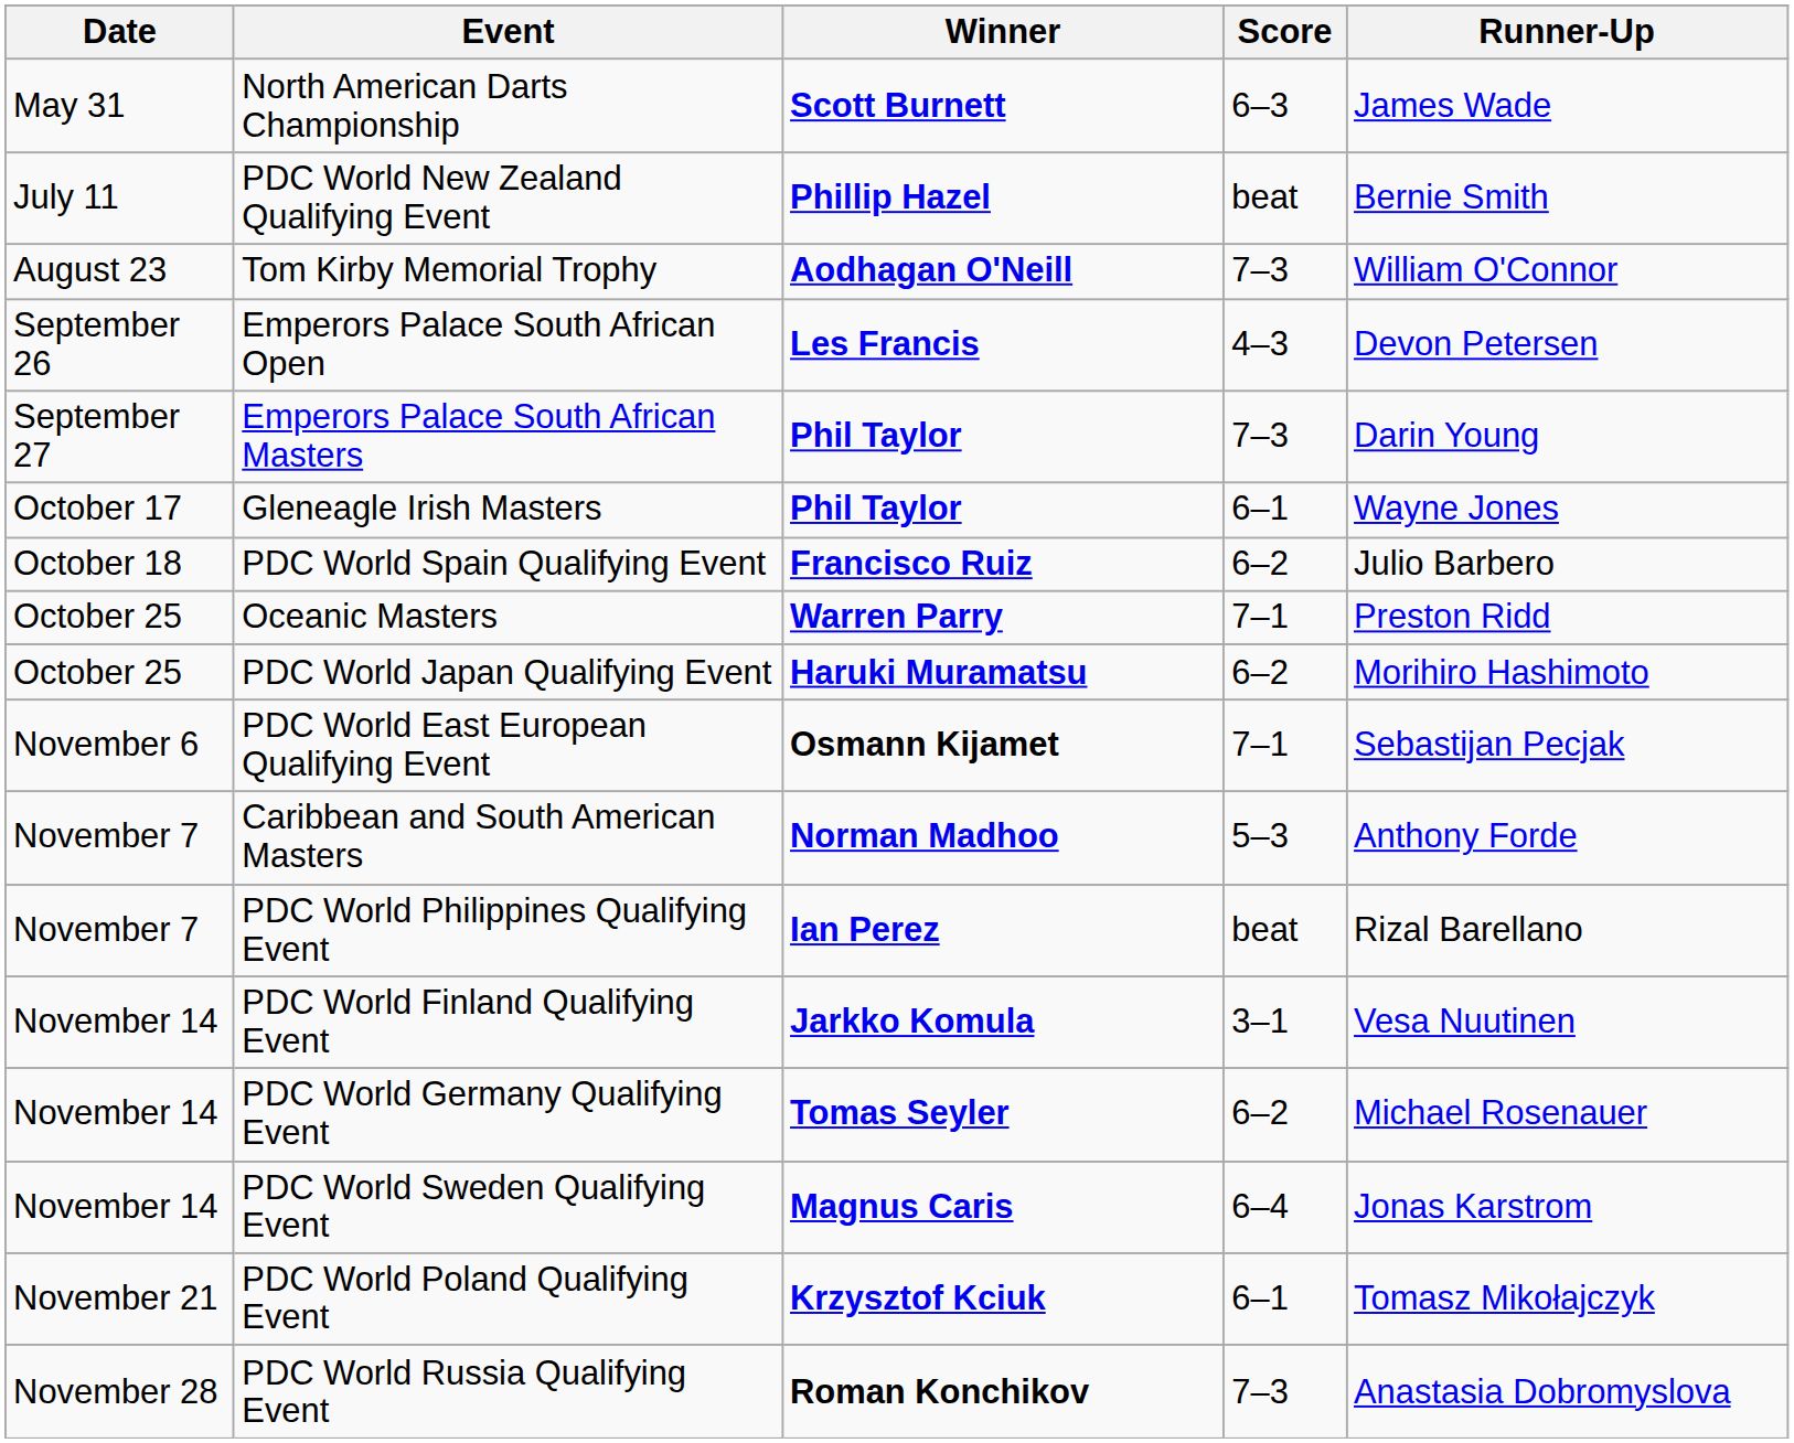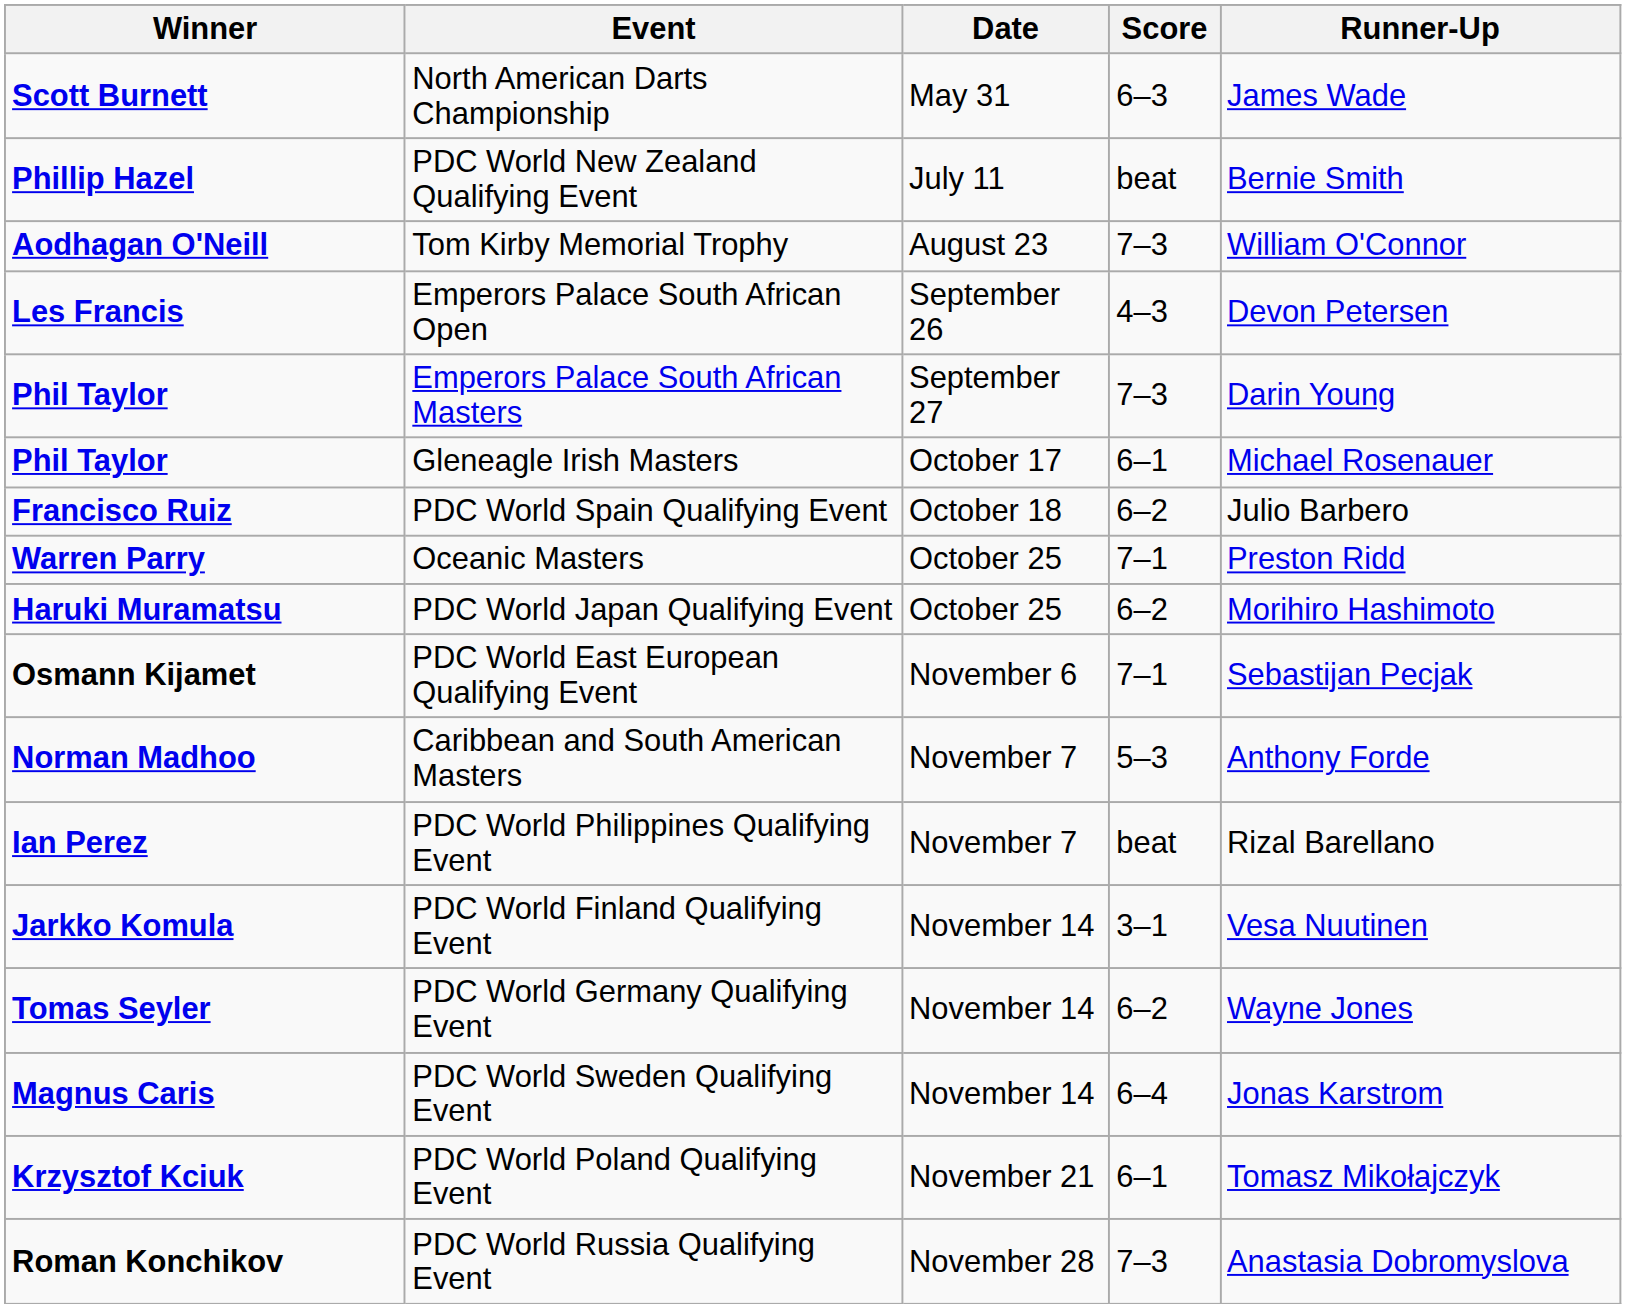columns swapped: Date <-> Winner
Gleneagle Irish Masters | Runner-Up: Wayne Jones -> Michael Rosenauer
PDC World Germany Qualifying Event | Runner-Up: Michael Rosenauer -> Wayne Jones
